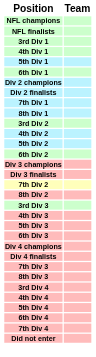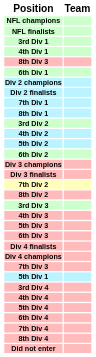rows swapped: 5th Div 1 <-> 8th Div 3
rows swapped: Div 4 champions <-> Div 4 finalists
+ row: 8th Div 4
